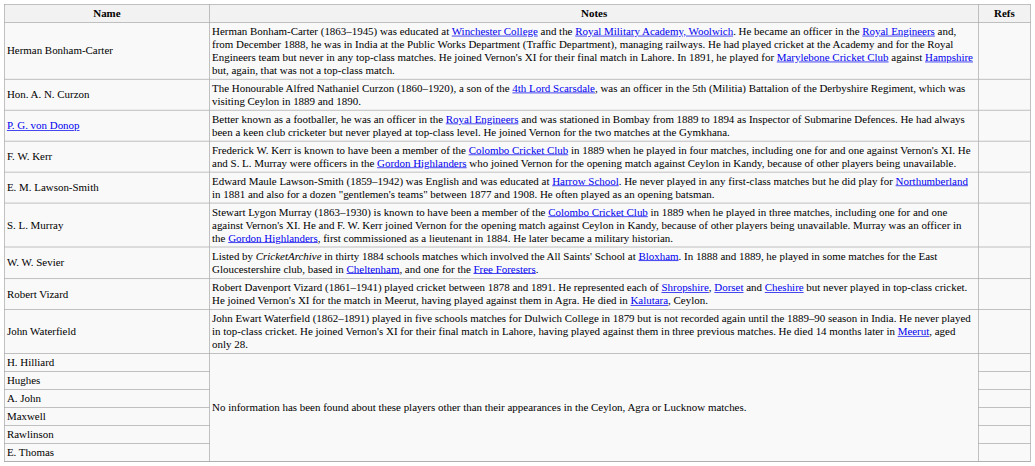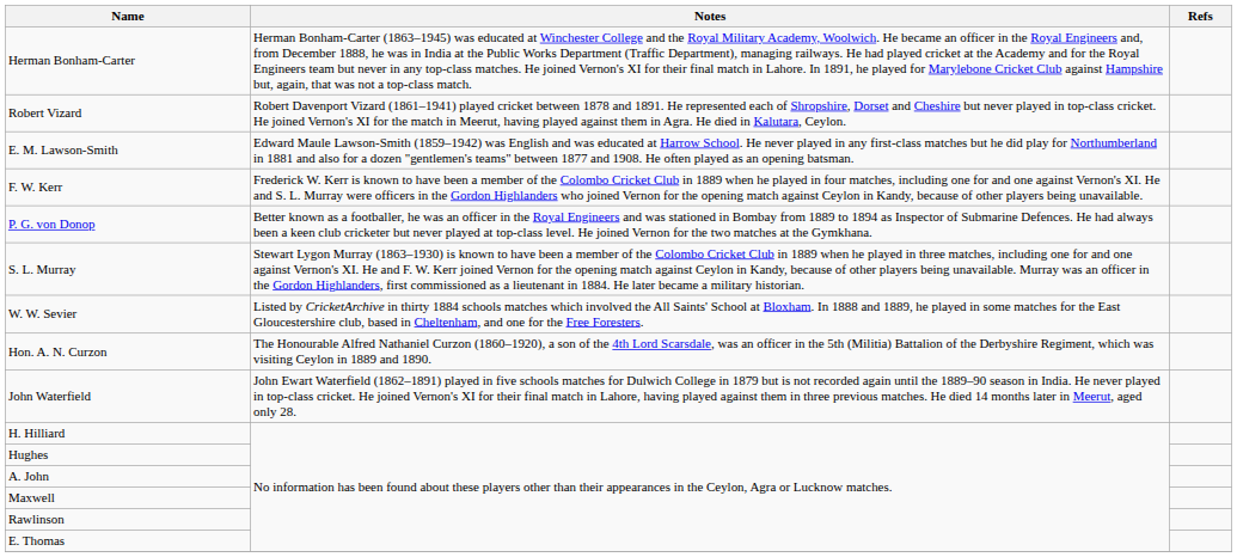rows swapped: Hon. A. N. Curzon <-> Robert Vizard
rows swapped: P. G. von Donop <-> E. M. Lawson-Smith
